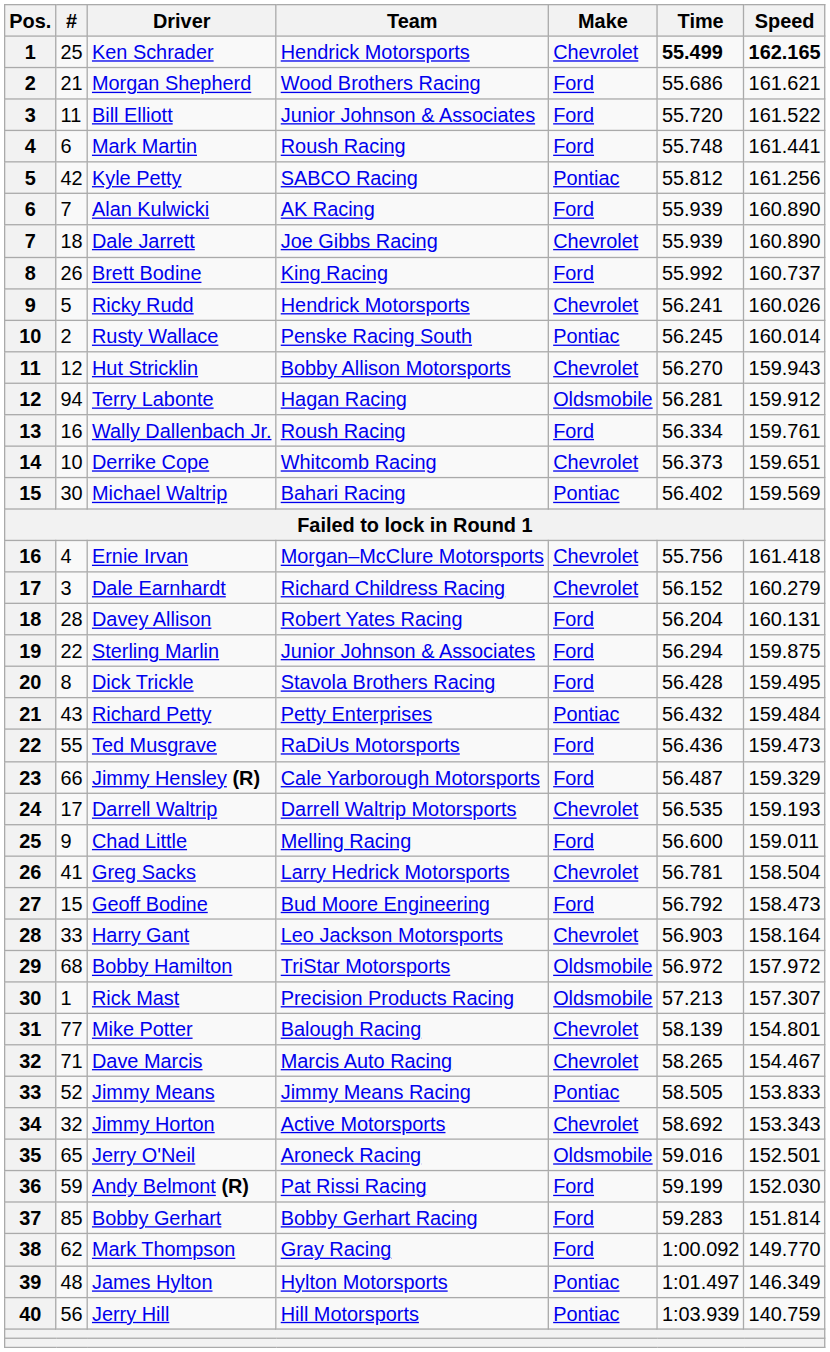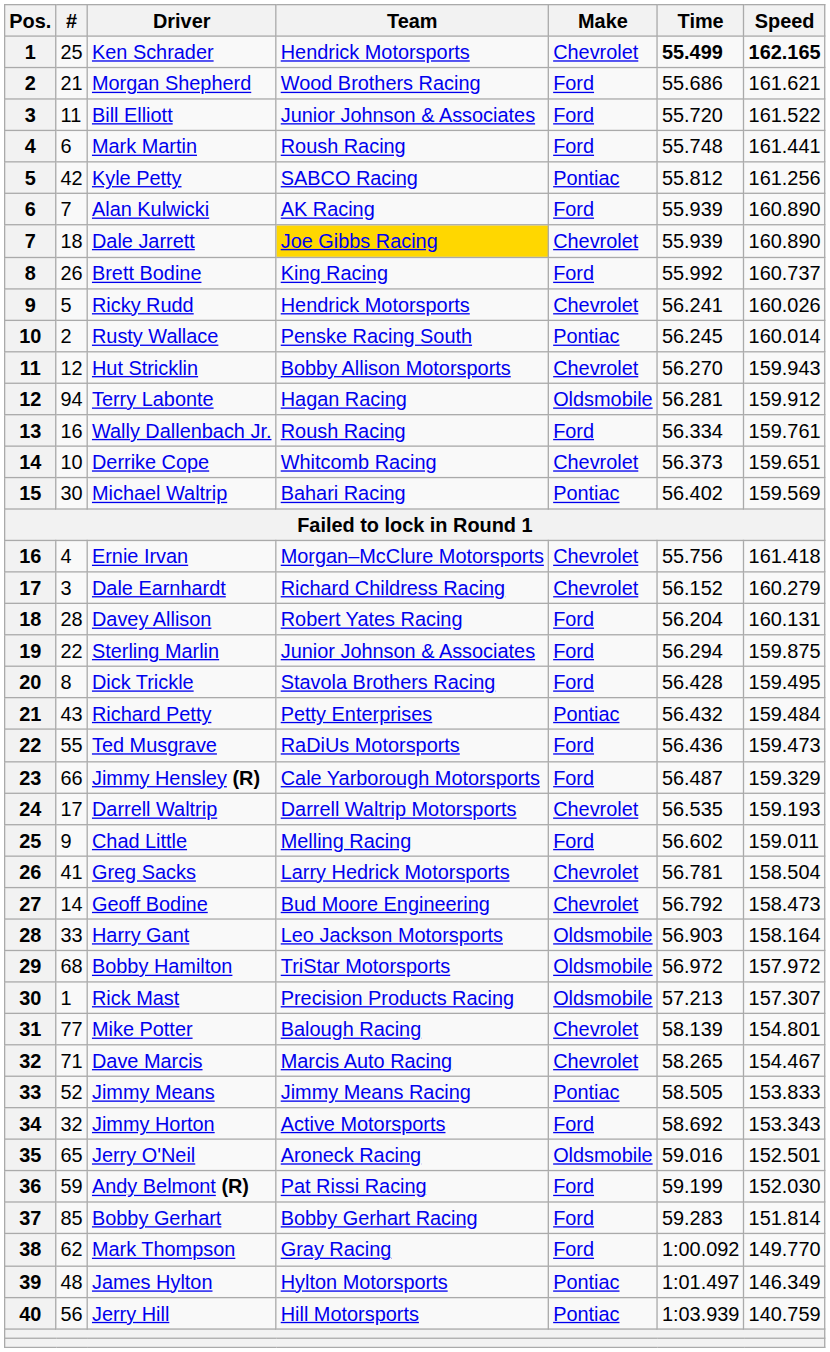Dale Jarrett | Team: no background -> gold background
Chad Little | Time: 56.600 -> 56.602
Geoff Bodine | #: 15 -> 14
Geoff Bodine | Make: Ford -> Chevrolet
Harry Gant | Make: Chevrolet -> Oldsmobile
Jimmy Horton | Make: Chevrolet -> Ford
